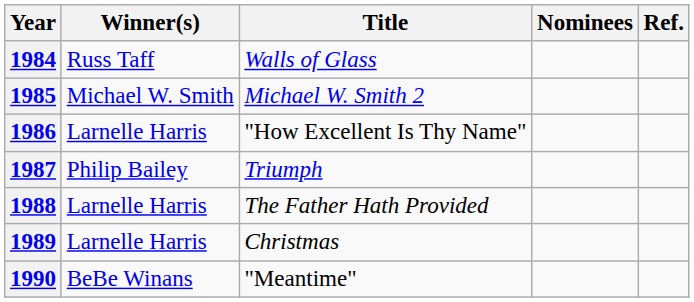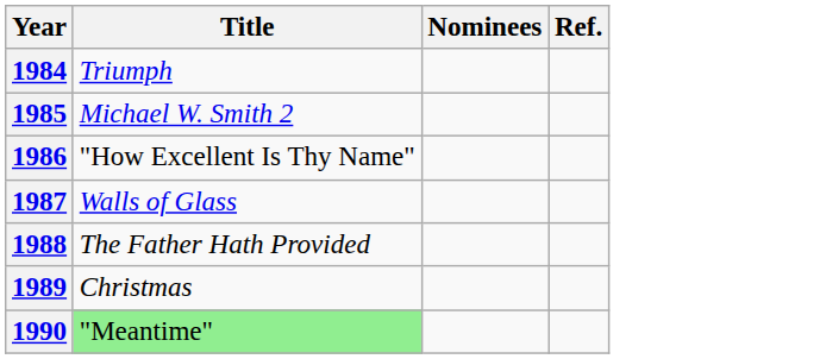- column: Winner(s) | Russ Taff | Michael W. Smith | Larnelle Harris | Philip Bailey | Larnelle Harris | Larnelle Harris | BeBe Winans
1984 | Title: Walls of Glass -> Triumph
1987 | Title: Triumph -> Walls of Glass
1990 | Title: no background -> lightgreen background
